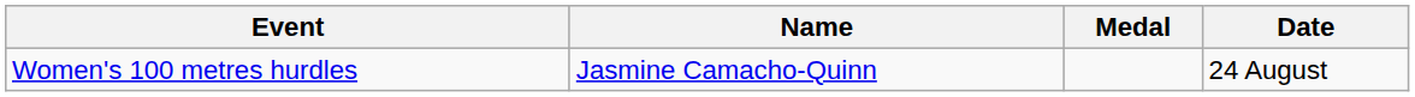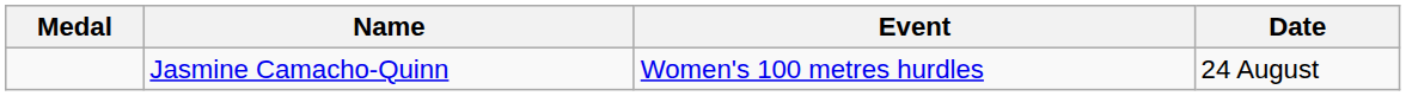columns swapped: Medal <-> Event
